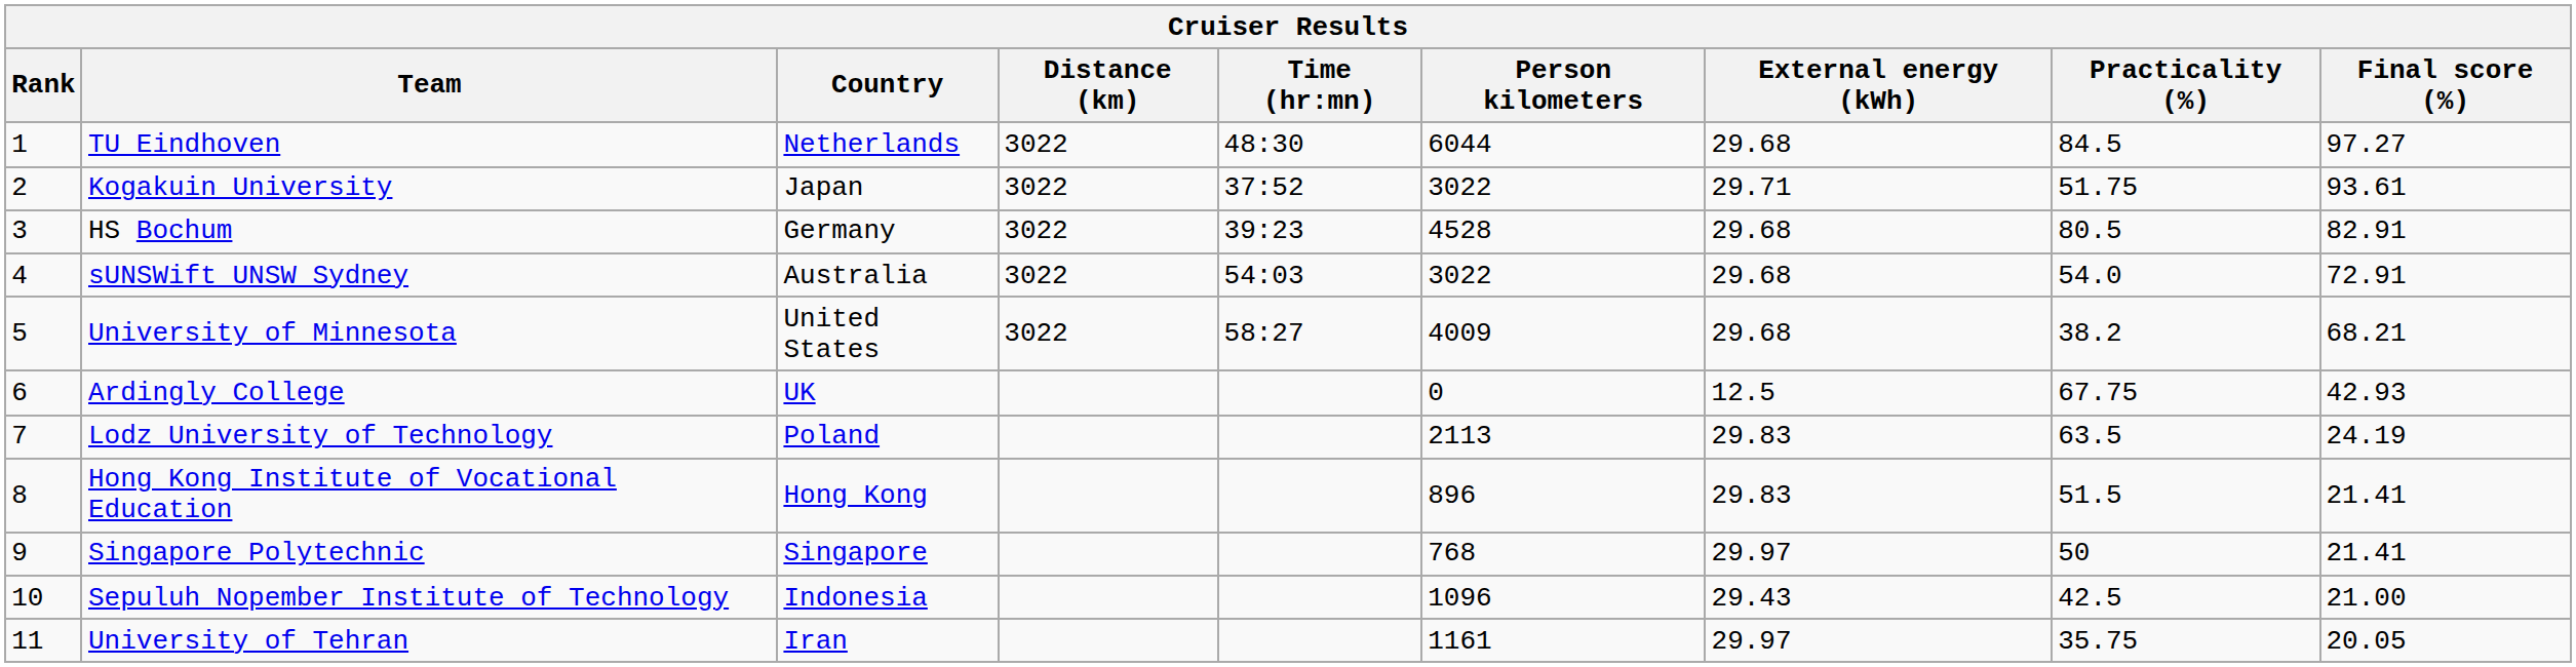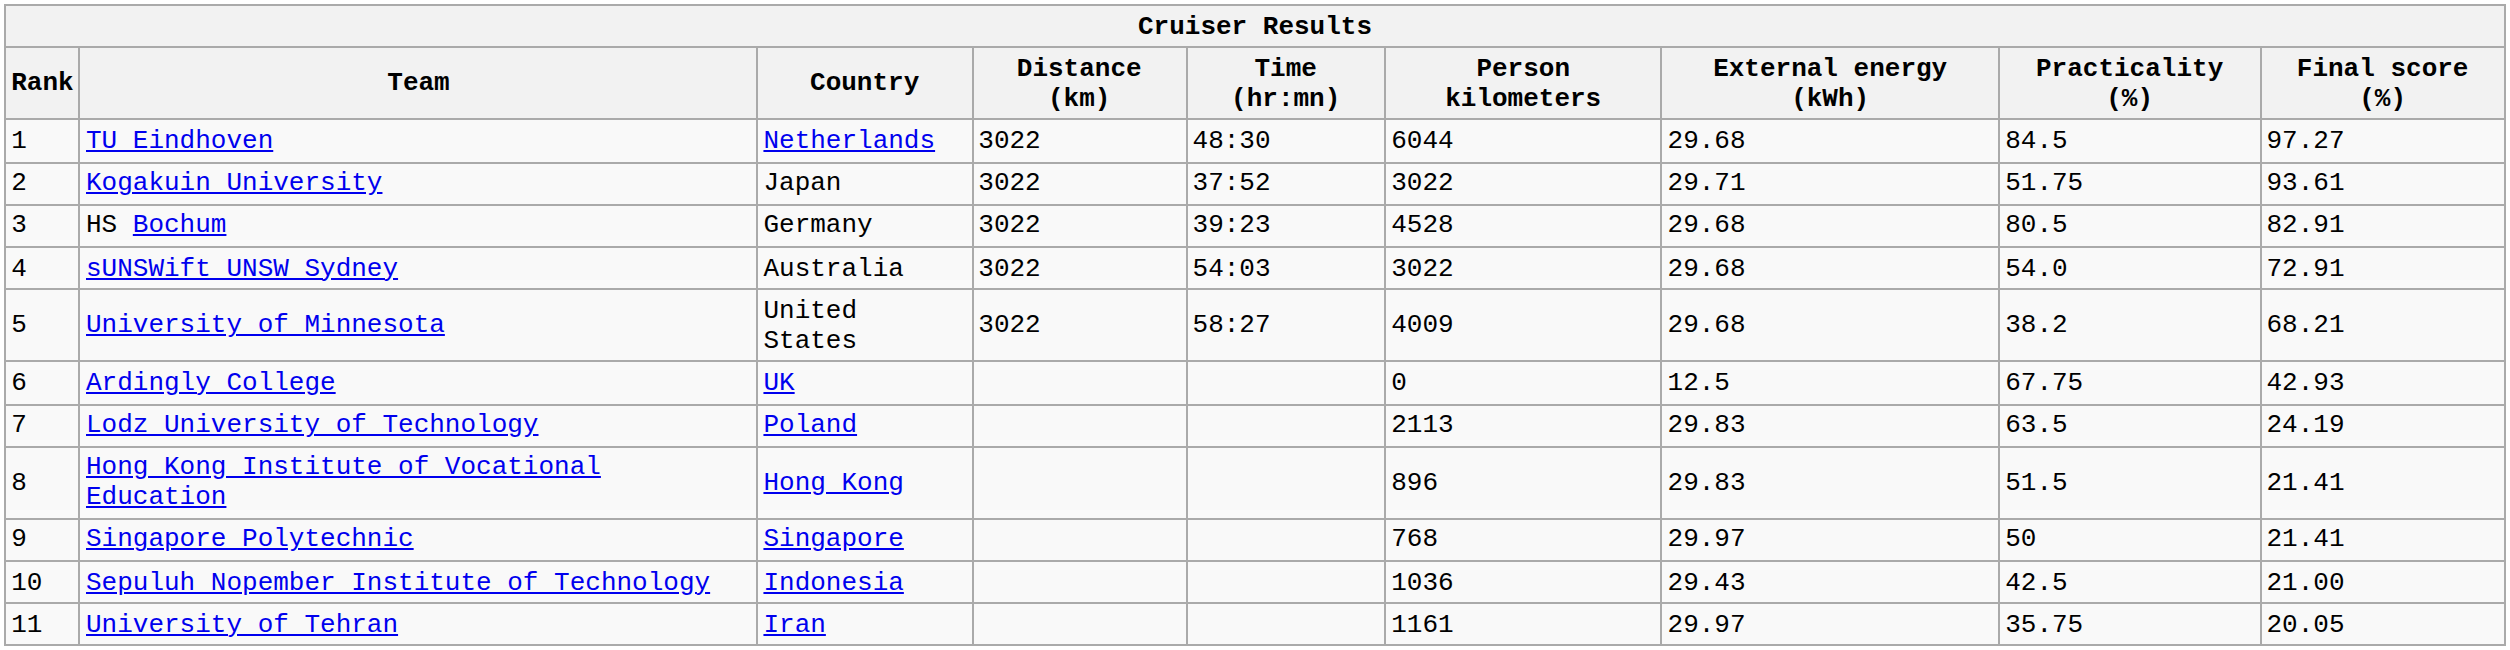Sepuluh Nopember Institute of Technology | Person kilometers: 1096 -> 1036
